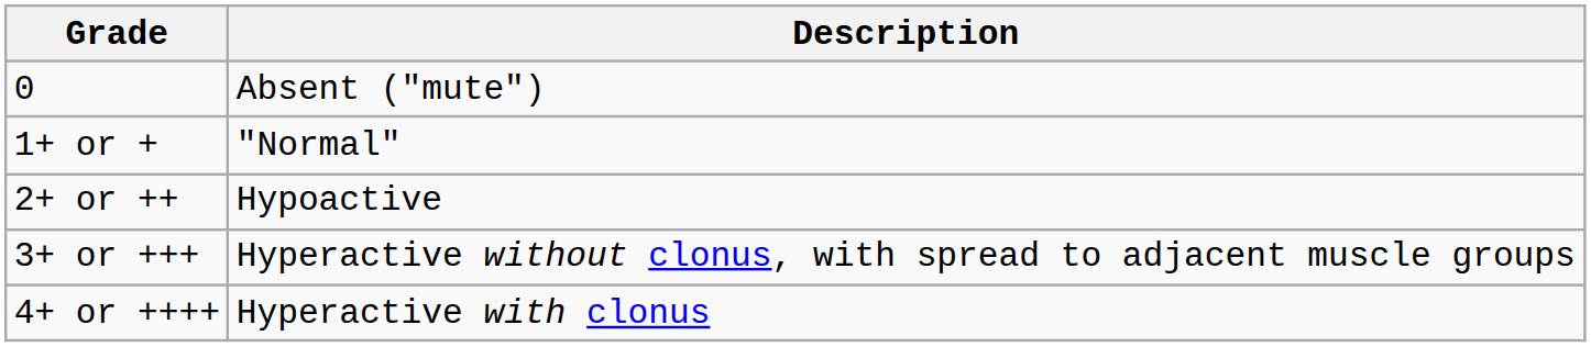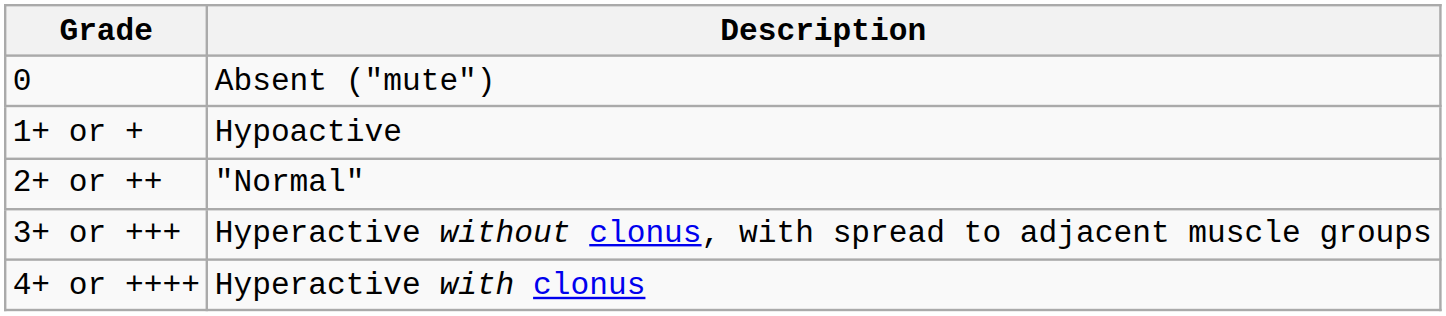1+ or + | Description: "Normal" -> Hypoactive
2+ or ++ | Description: Hypoactive -> "Normal"
